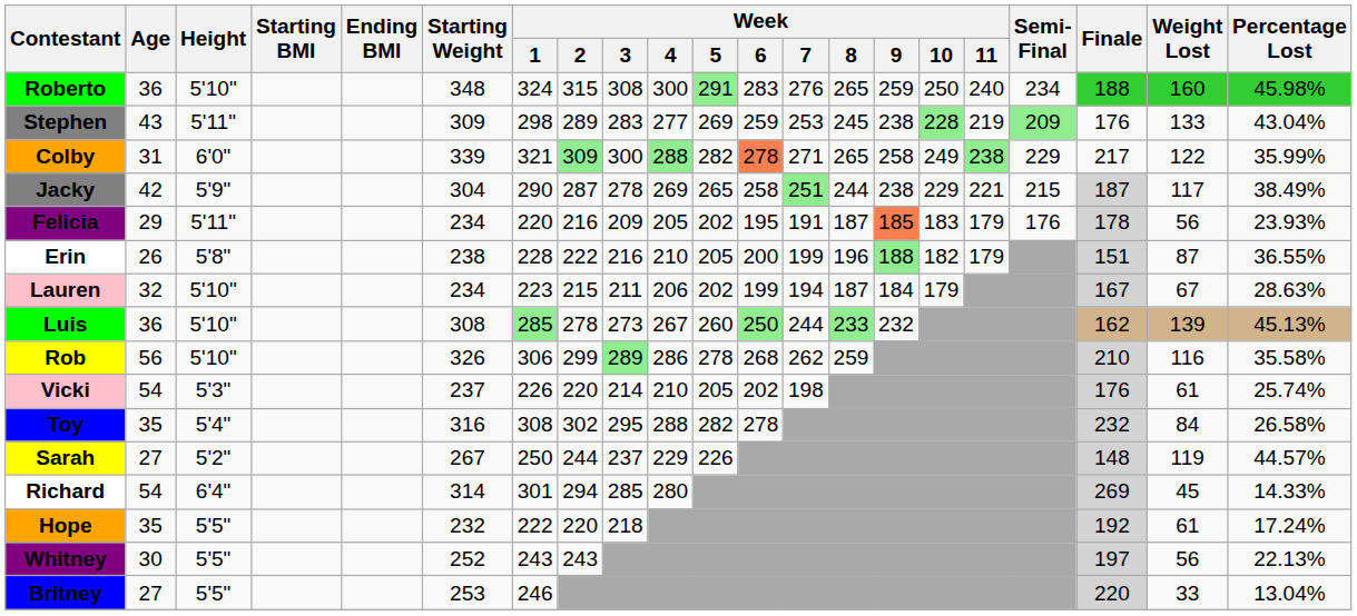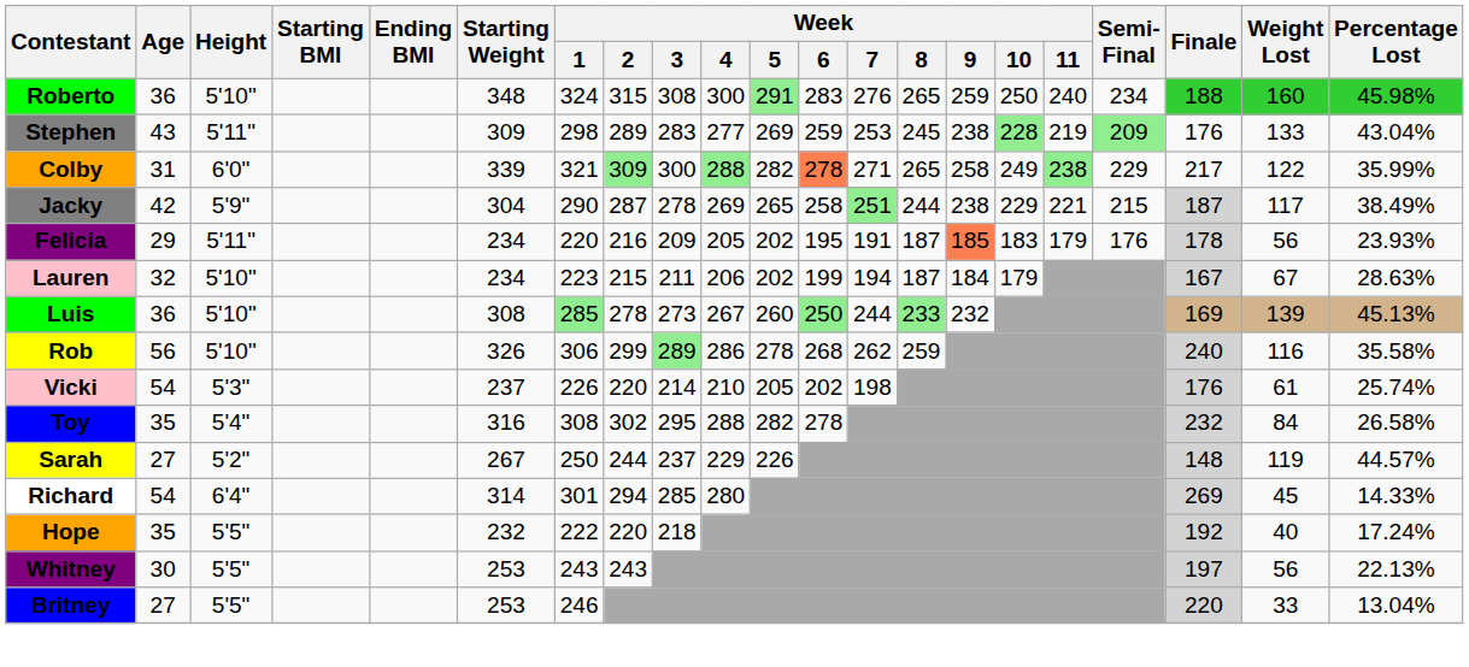- row: Erin | 26 | 5'8" | 238 | 228 | 222 | 216 | 210 | 205 | 200 | 199 | 196 | 188 | 182 | 179 | 151 | 87 | 36.55%
Luis | Finale: 162 -> 169
Rob | Finale: 210 -> 240
Hope | Weight Lost: 61 -> 40
Whitney | Starting Weight: 252 -> 253
